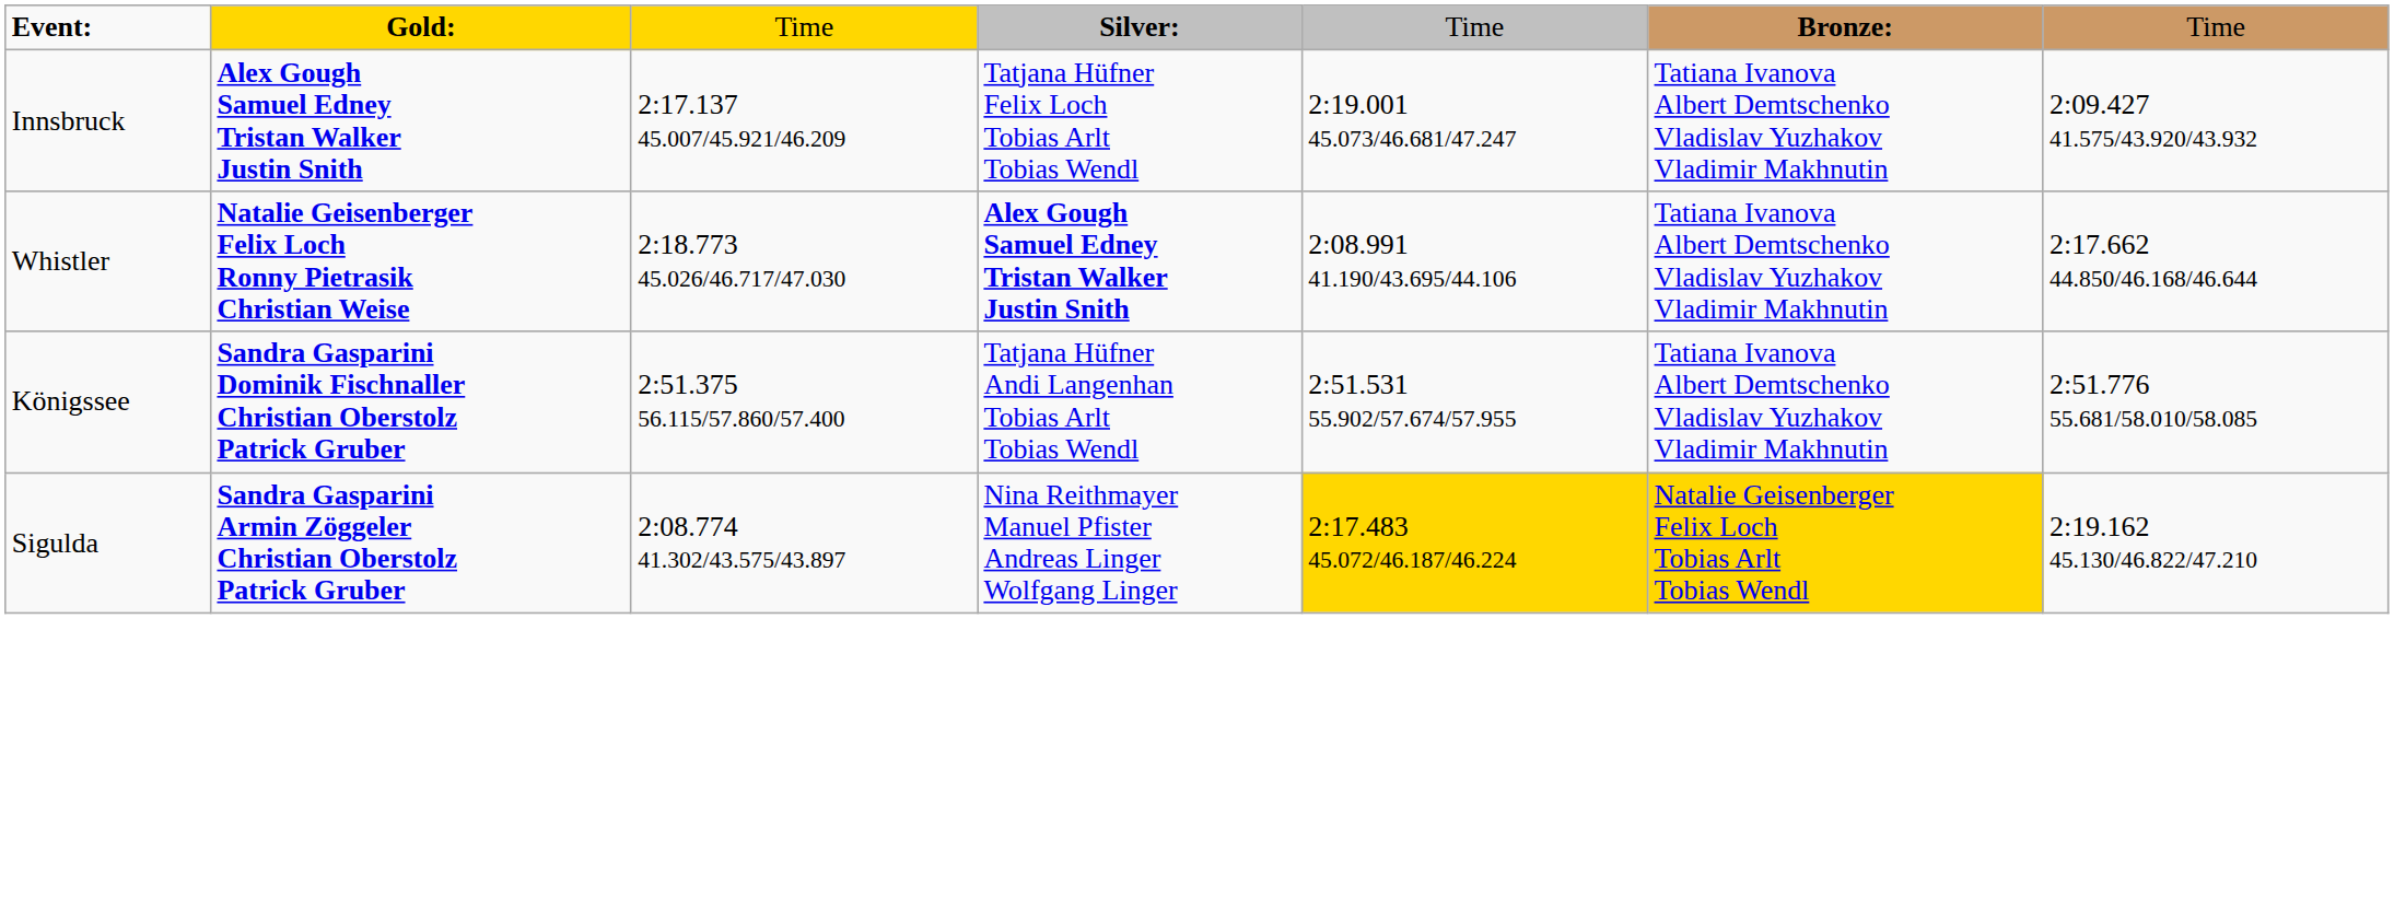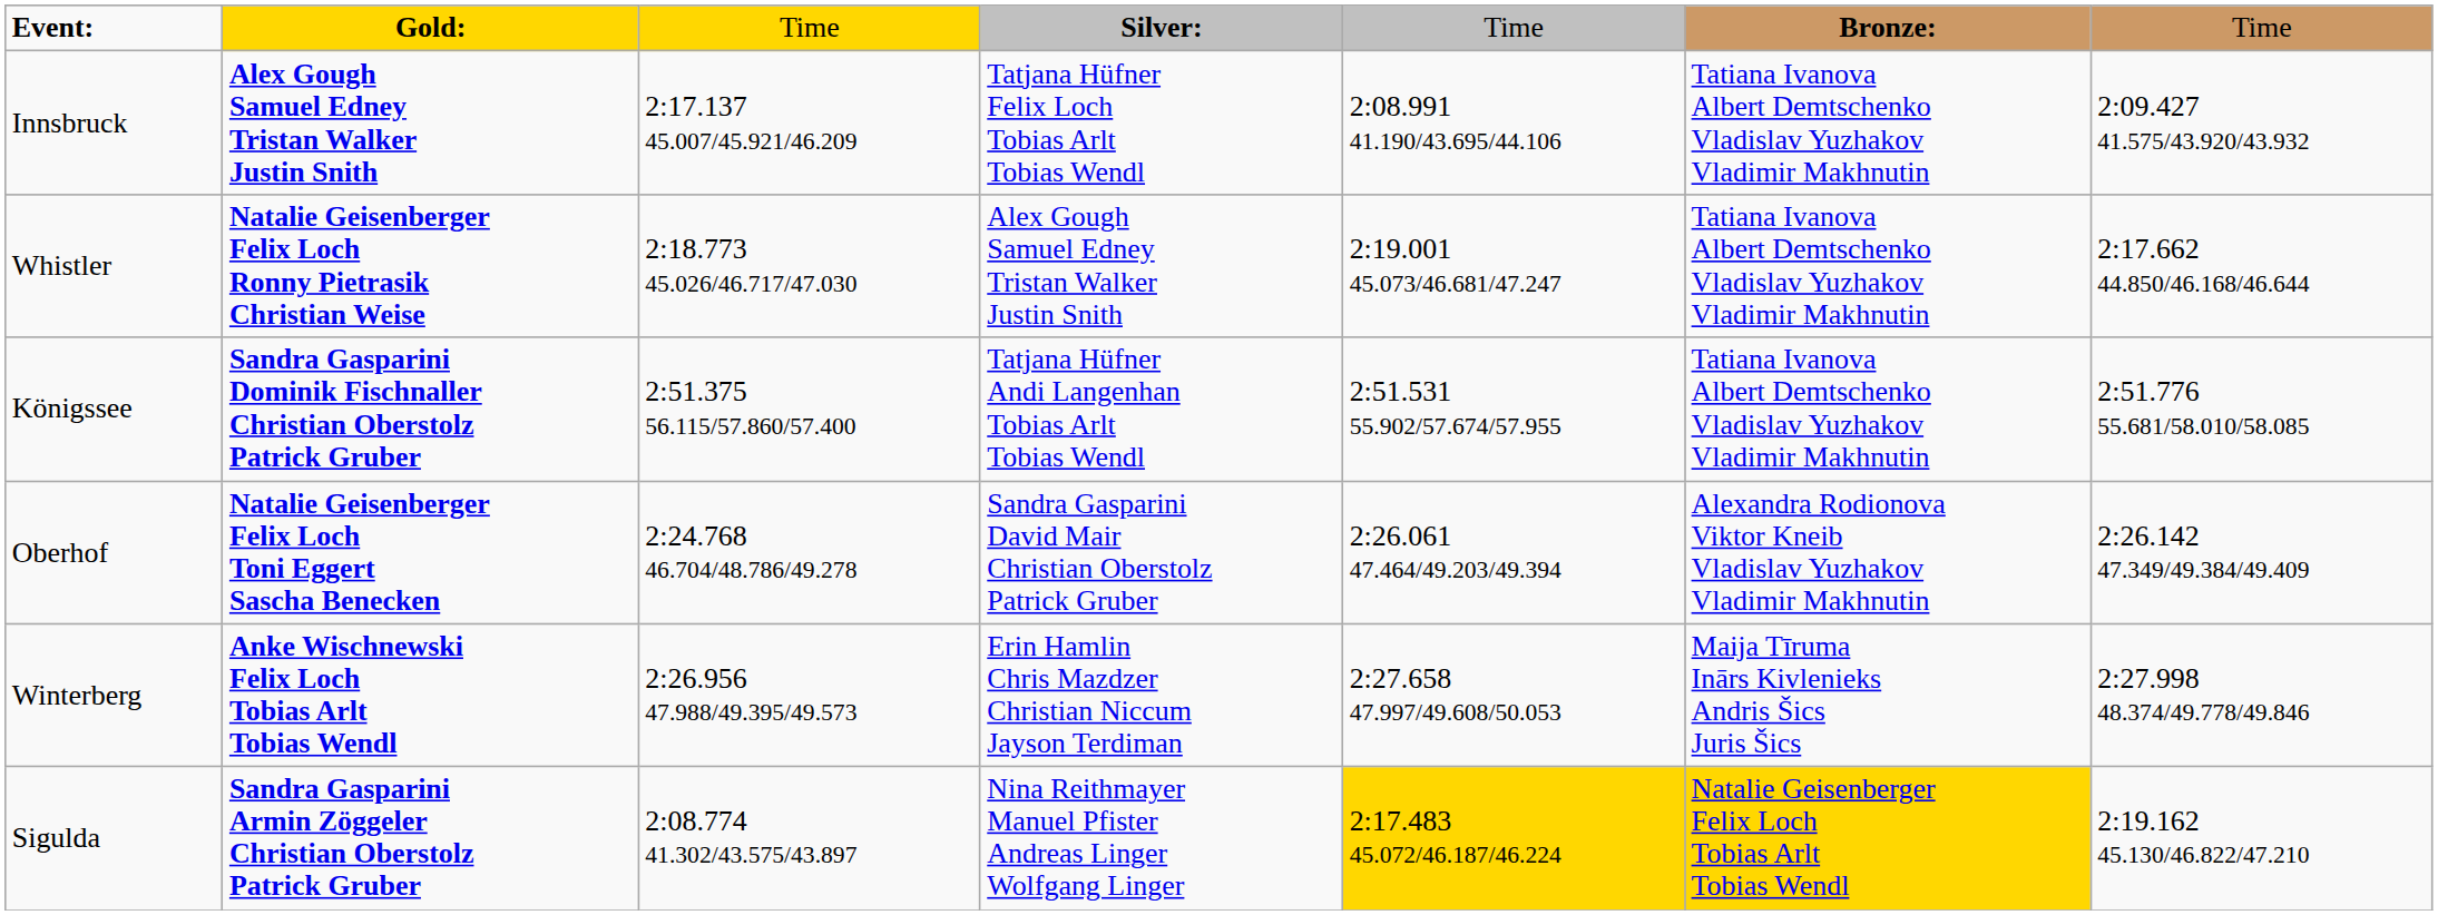Innsbruck | column 5: 2:19.001 45.073/46.681/47.247 -> 2:08.991 41.190/43.695/44.106
Whistler | column 4: bold -> normal
Whistler | column 5: 2:08.991 41.190/43.695/44.106 -> 2:19.001 45.073/46.681/47.247
+ row: Oberhof | Natalie Geisenberger Felix Loch Toni Eggert Sascha Benecken | 2:24.768 46.704/48.786/49.278 | Sandra Gasparini David Mair Christian Oberstolz Patrick Gruber | 2:26.061 47.464/49.203/49.394 | Alexandra Rodionova Viktor Kneib Vladislav Yuzhakov Vladimir Makhnutin | 2:26.142 47.349/49.384/49.409
+ row: Winterberg | Anke Wischnewski Felix Loch Tobias Arlt Tobias Wendl | 2:26.956 47.988/49.395/49.573 | Erin Hamlin Chris Mazdzer Christian Niccum Jayson Terdiman | 2:27.658 47.997/49.608/50.053 | Maija Tīruma Inārs Kivlenieks Andris Šics Juris Šics | 2:27.998 48.374/49.778/49.846
